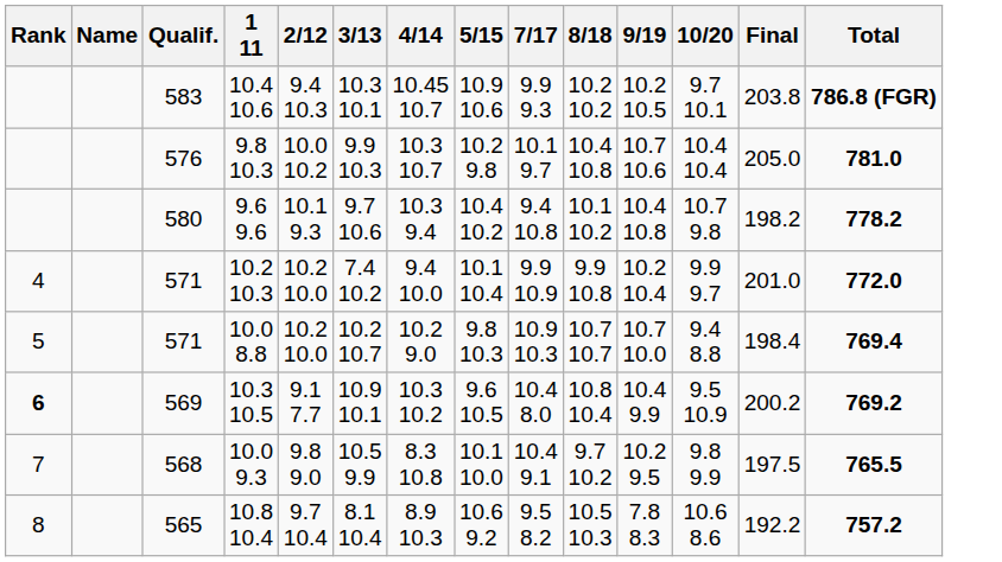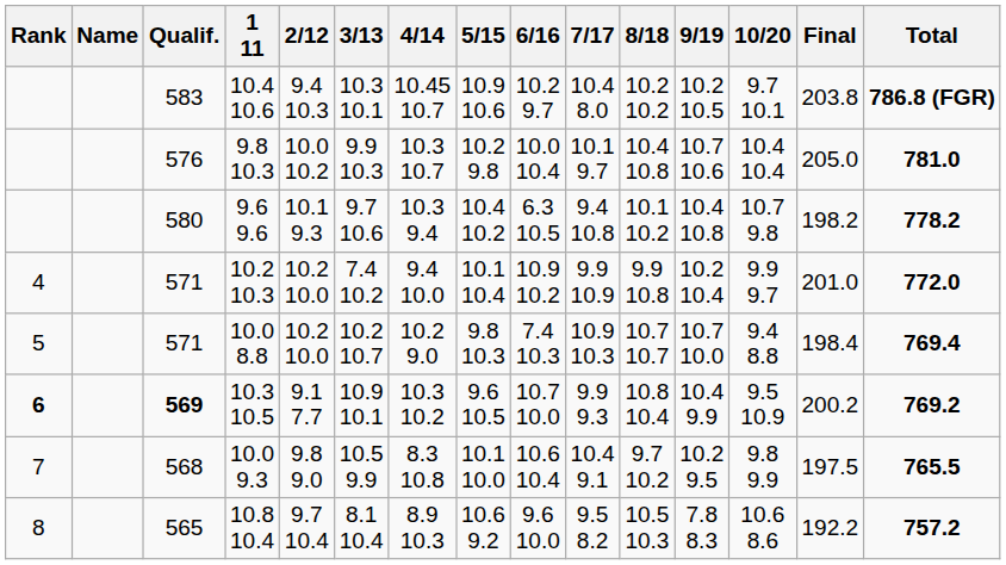+ column: 6/16 | 10.2 9.7 | 10.0 10.4 | 6.3 10.5 | 10.9 10.2 | 7.4 10.3 | 10.7 10.0 | 10.6 10.4 | 9.6 10.0
10.4 10.6 | 7/17: 9.9 9.3 -> 10.4 8.0
10.3 10.5 | Qualif.: normal -> bold
10.3 10.5 | 7/17: 10.4 8.0 -> 9.9 9.3
